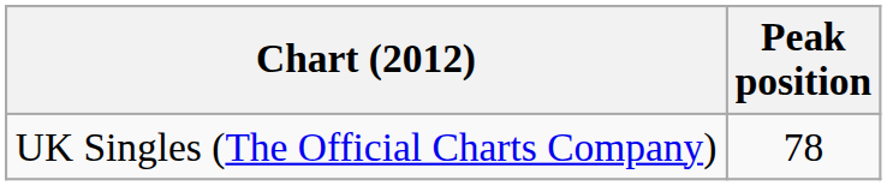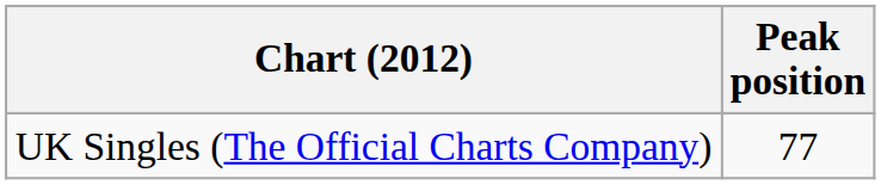UK Singles (The Official Charts Company) | Peak position: 78 -> 77
